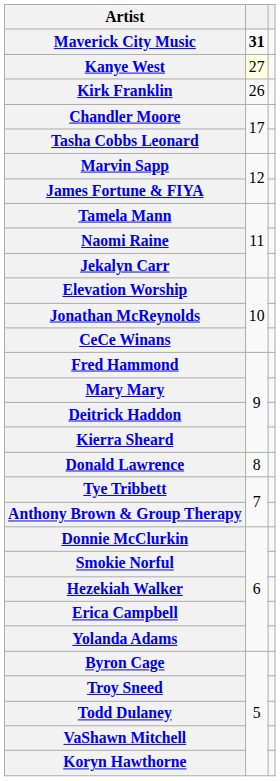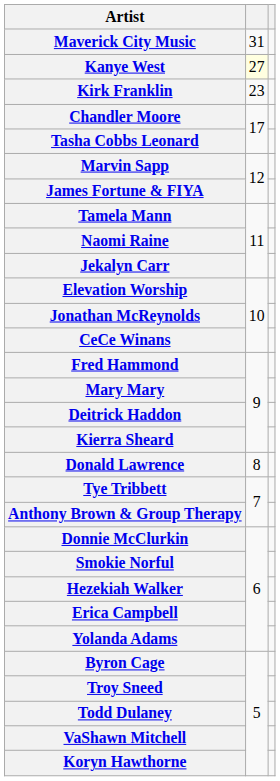Maverick City Music | column 2: bold -> normal
Kirk Franklin | column 2: 26 -> 23
